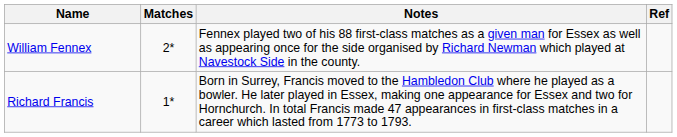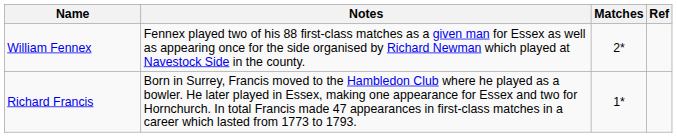columns swapped: Matches <-> Notes
